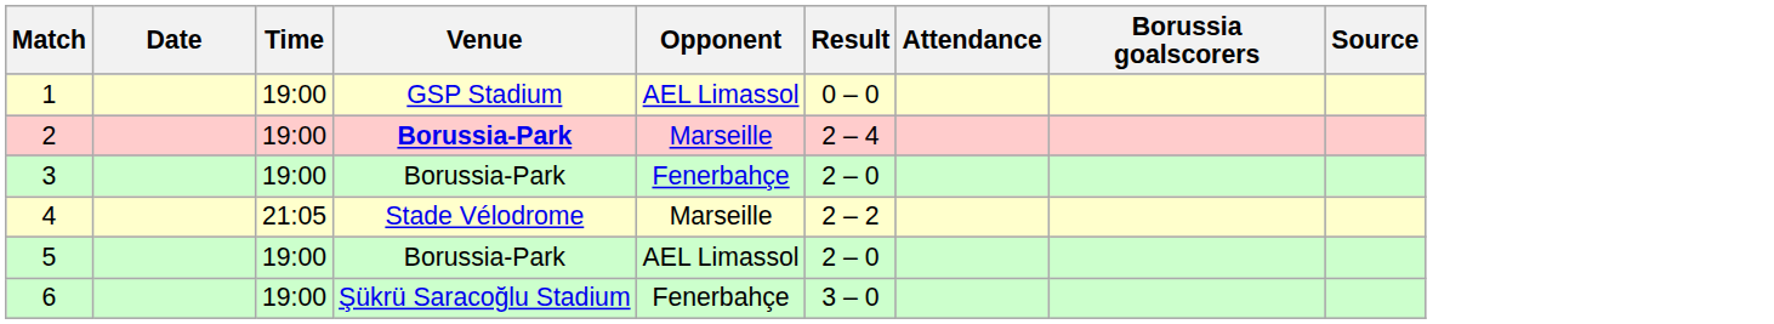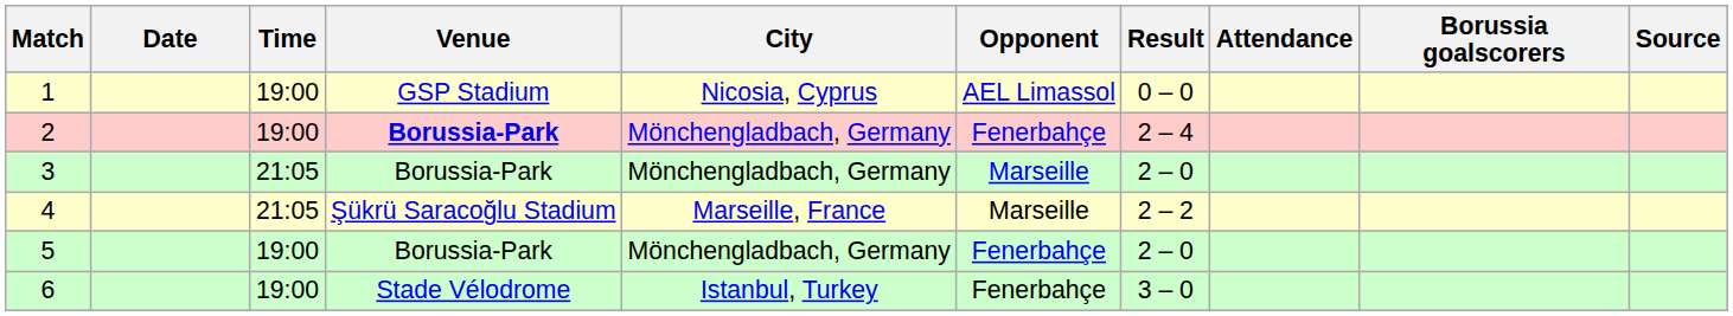+ column: City | Nicosia, Cyprus | Mönchengladbach, Germany | Mönchengladbach, Germany | Marseille, France | Mönchengladbach, Germany | Istanbul, Turkey
2 | Opponent: Marseille -> Fenerbahçe
3 | Time: 19:00 -> 21:05
3 | Opponent: Fenerbahçe -> Marseille
4 | Venue: Stade Vélodrome -> Şükrü Saracoğlu Stadium
5 | Opponent: AEL Limassol -> Fenerbahçe
6 | Venue: Şükrü Saracoğlu Stadium -> Stade Vélodrome
